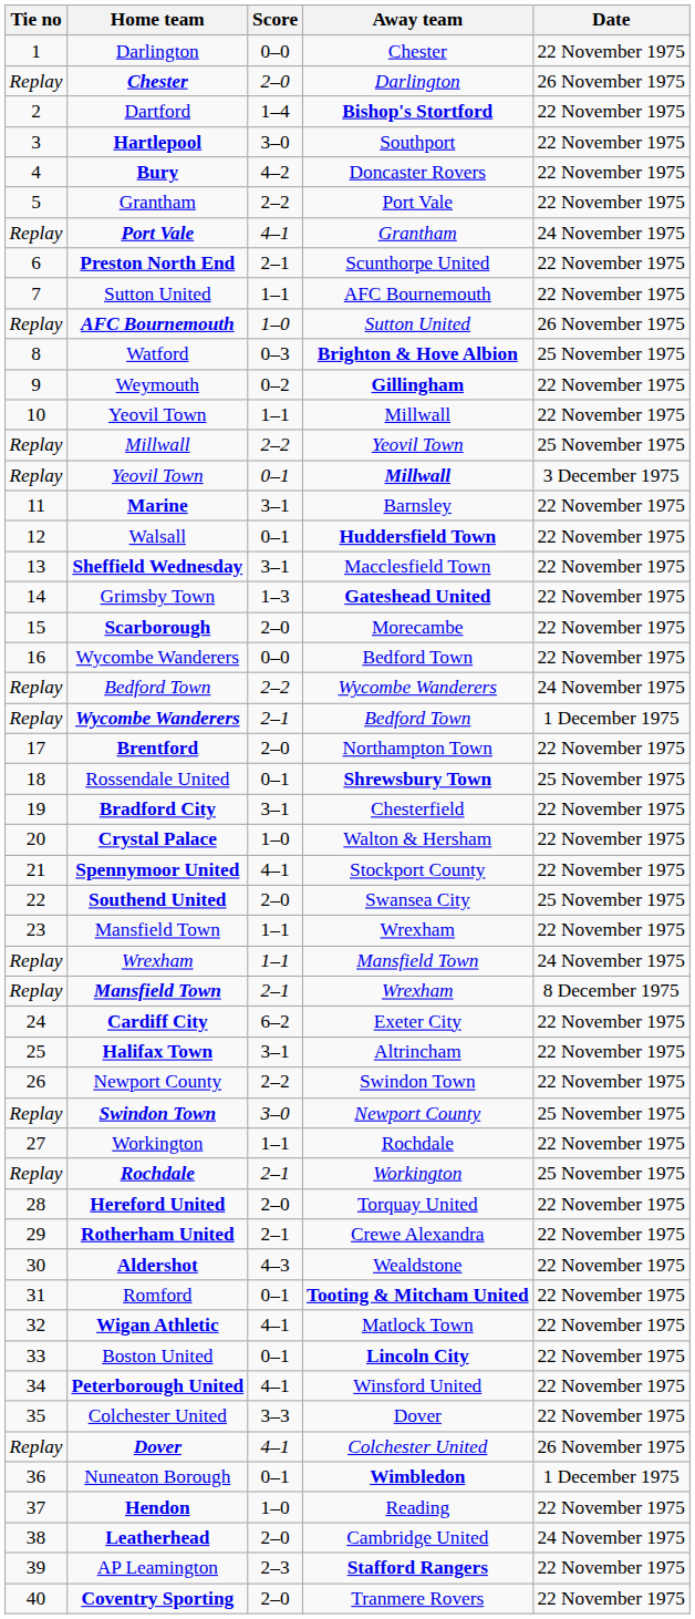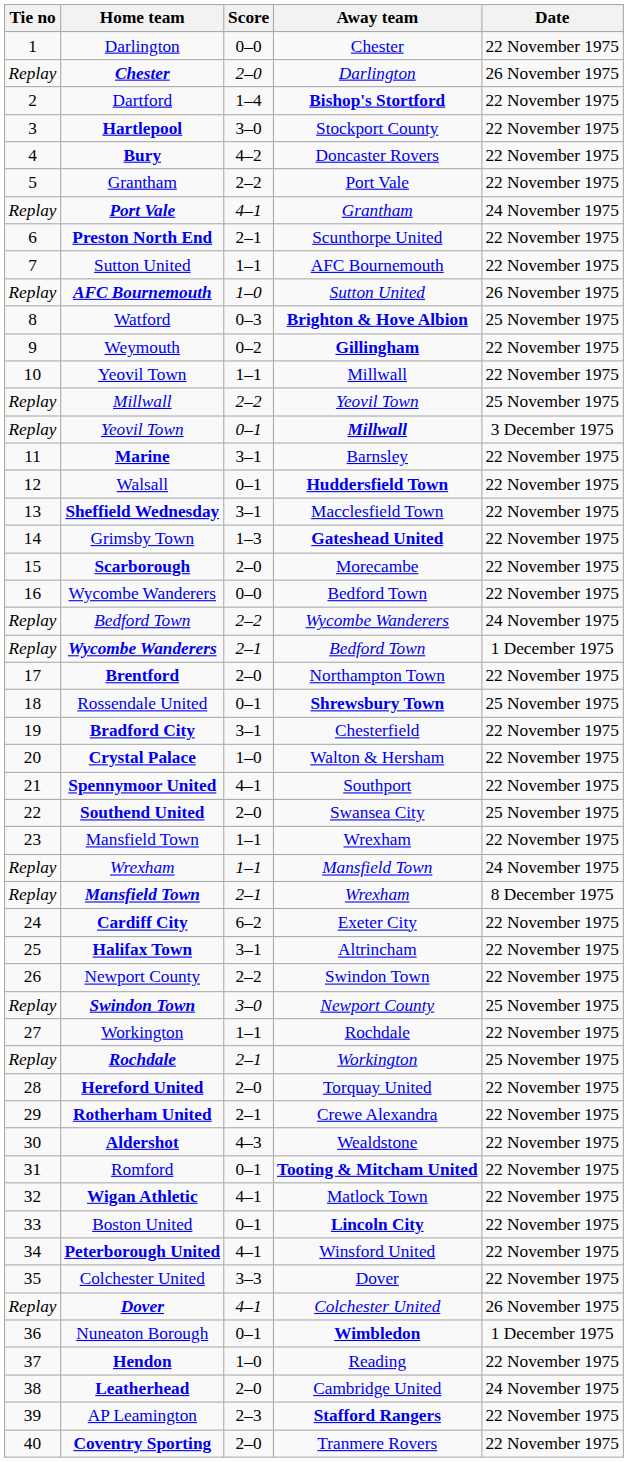Hartlepool | Away team: Southport -> Stockport County
Spennymoor United | Away team: Stockport County -> Southport
